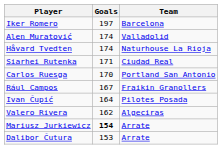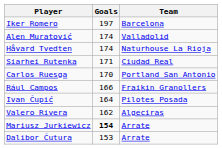Rául Campos | Goals: 167 -> 166
